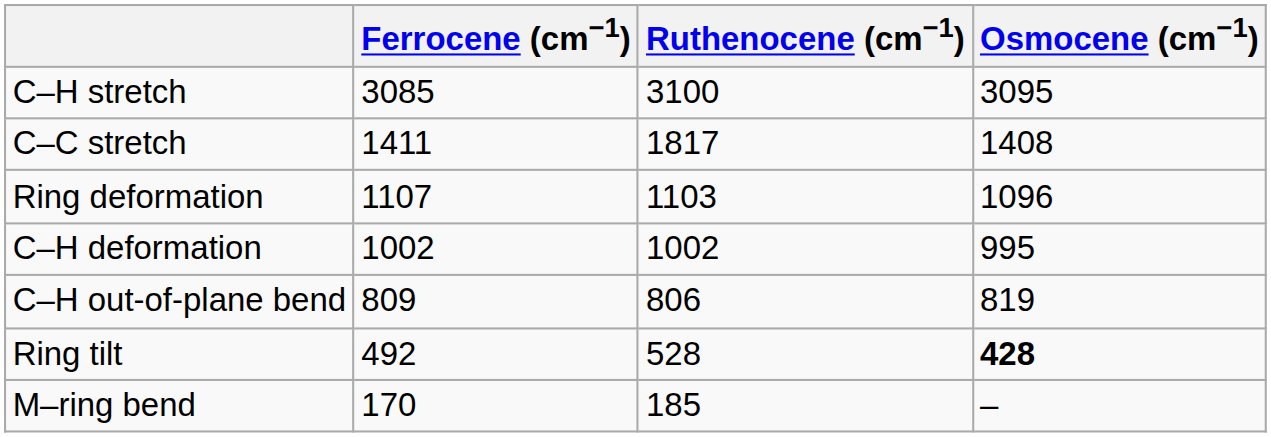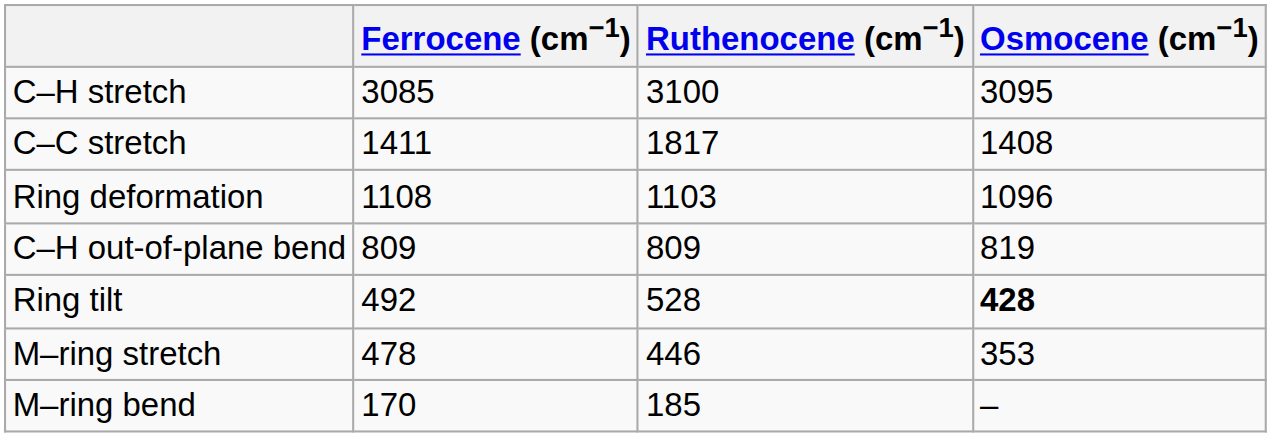Ring deformation | Ferrocene (cm−1): 1107 -> 1108
- row: C–H deformation | 1002 | 1002 | 995
C–H out-of-plane bend | Ruthenocene (cm−1): 806 -> 809
+ row: M–ring stretch | 478 | 446 | 353
